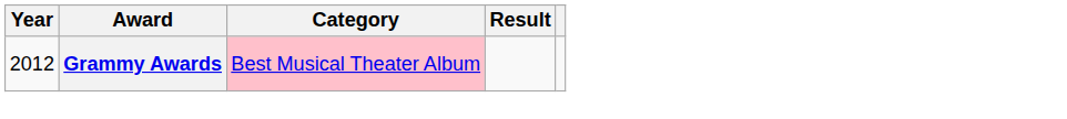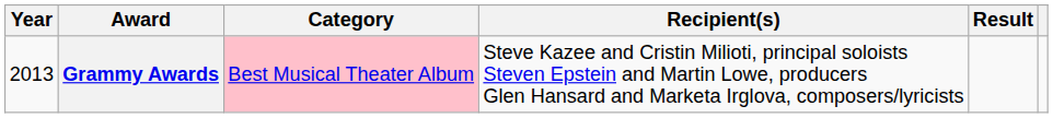+ column: Recipient(s) | Steve Kazee and Cristin Milioti, principal soloists Steven Epstein and Martin Lowe, producers Glen Hansard and Marketa Irglova, composers/lyricists
Grammy Awards | Year: 2012 -> 2013
